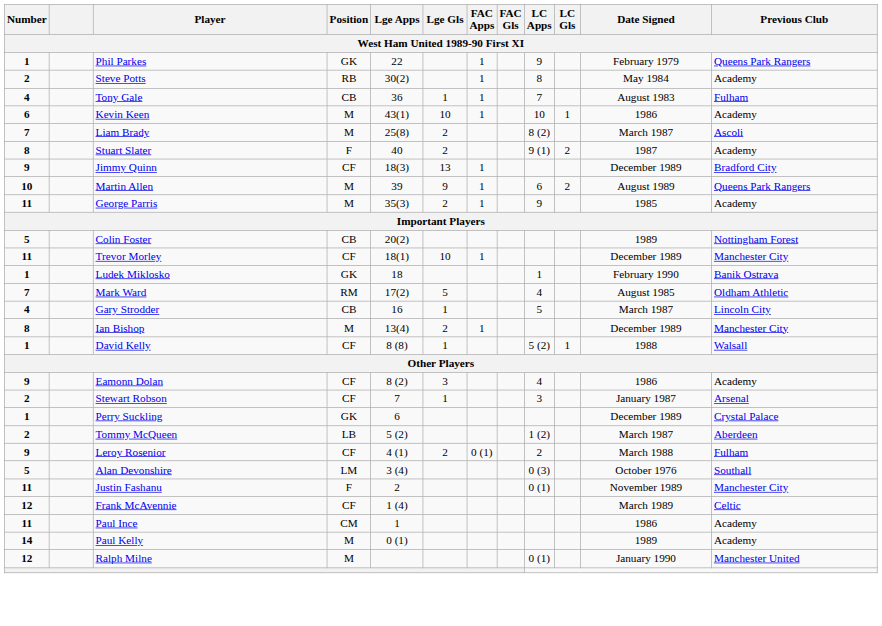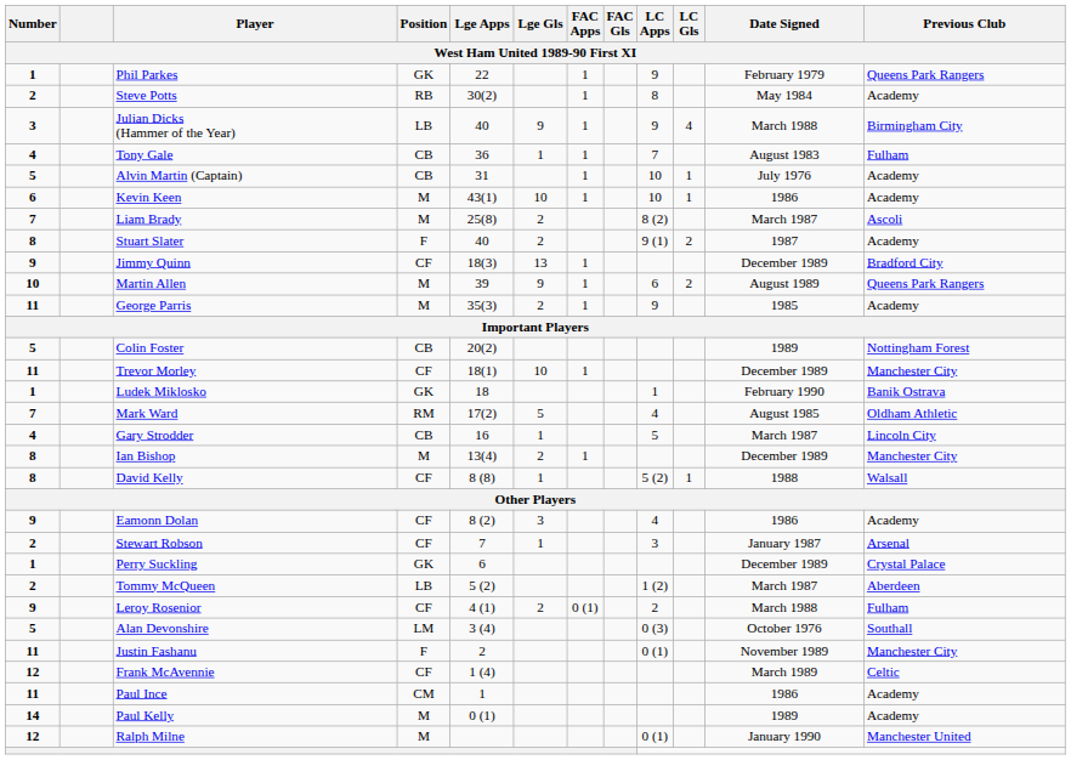+ row: 3 | Julian Dicks (Hammer of the Year) | LB | 40 | 9 | 1 | 9 | 4 | March 1988 | Birmingham City
+ row: 5 | Alvin Martin (Captain) | CB | 31 | 1 | 10 | 1 | July 1976 | Academy
David Kelly | Number: 1 -> 8
